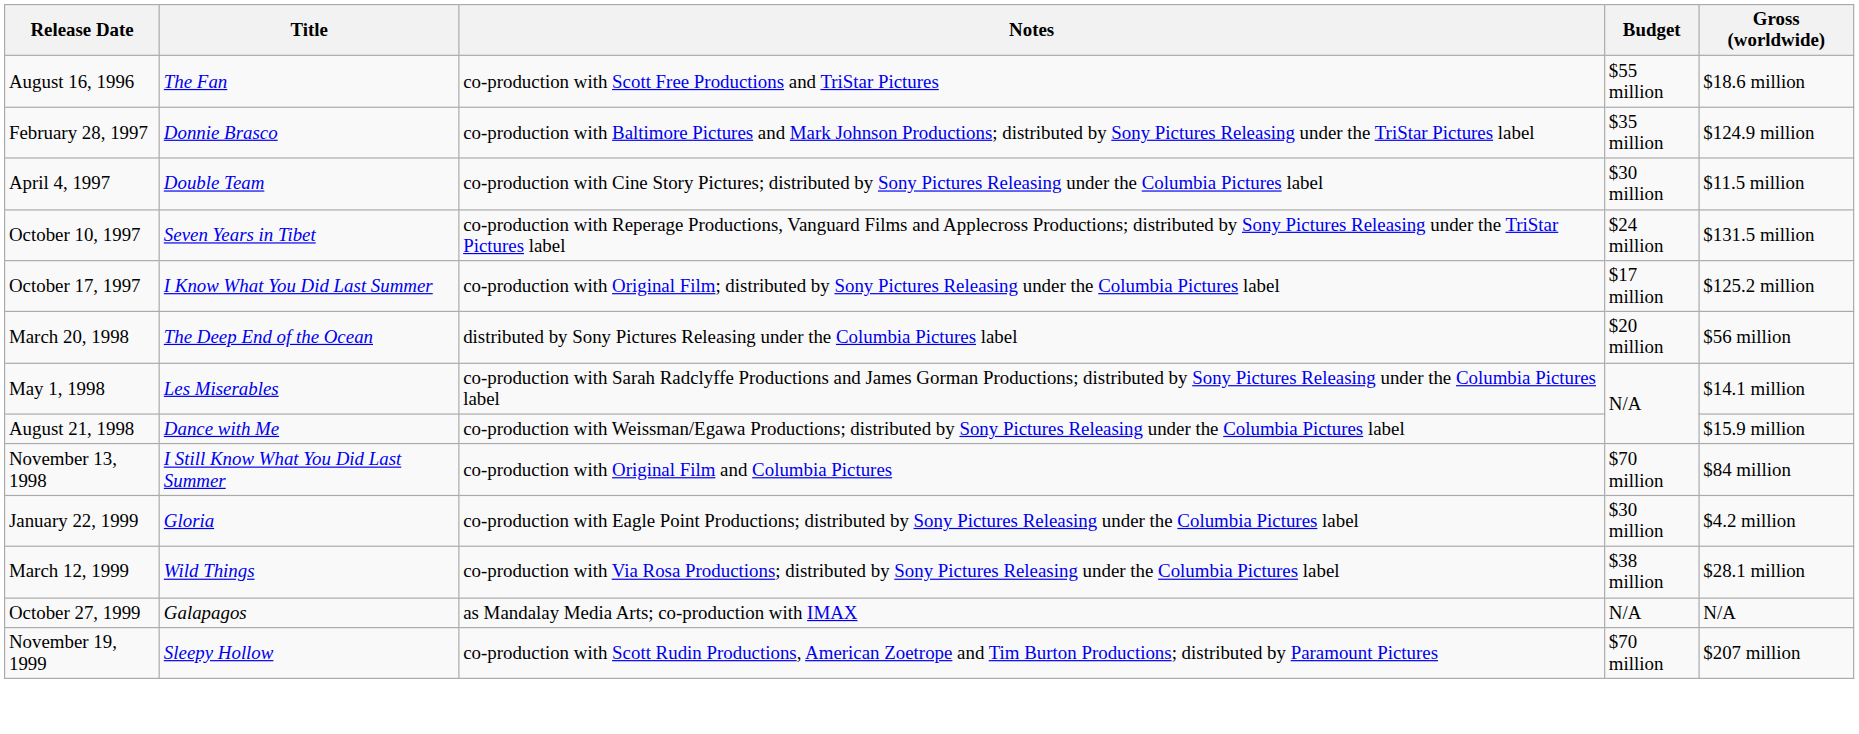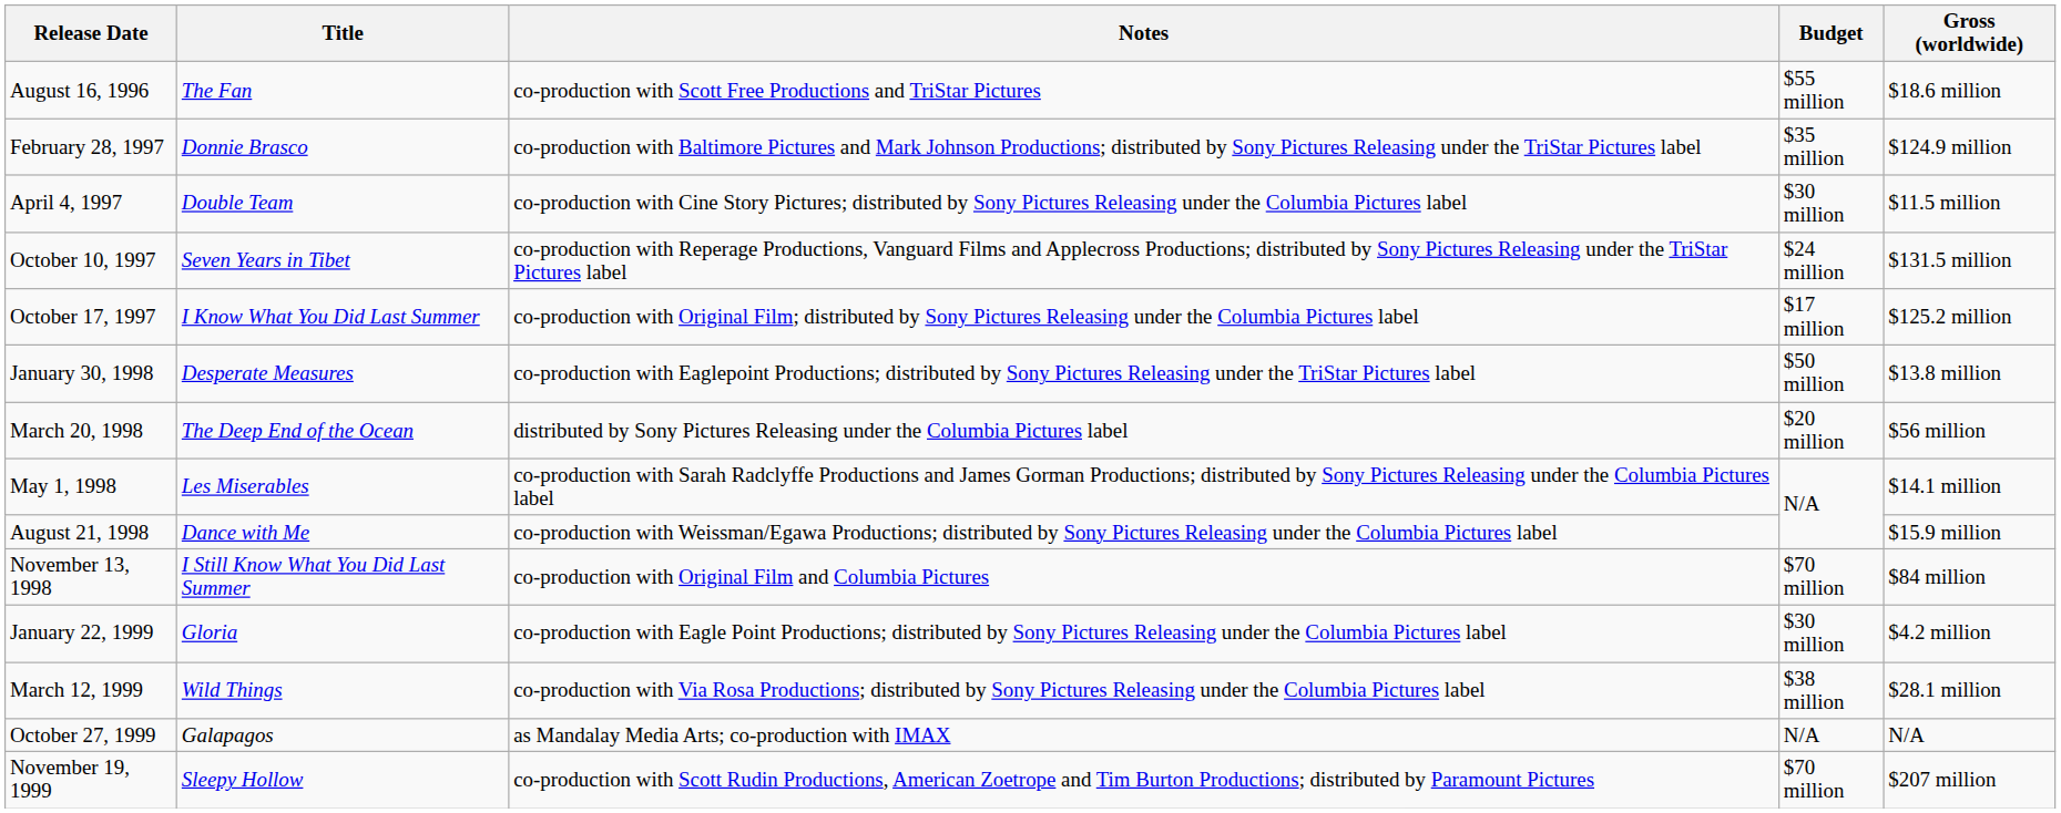+ row: January 30, 1998 | Desperate Measures | co-production with Eaglepoint Productions; distributed by Sony Pictures Releasing under the TriStar Pictures label | $50 million | $13.8 million
